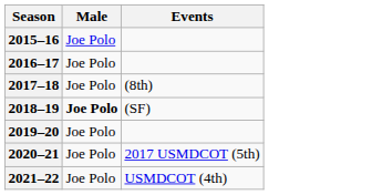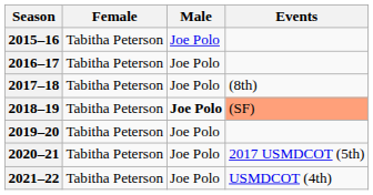+ column: Female | Tabitha Peterson | Tabitha Peterson | Tabitha Peterson | Tabitha Peterson | Tabitha Peterson | Tabitha Peterson | Tabitha Peterson
2018–19 | Events: no background -> lightsalmon background
